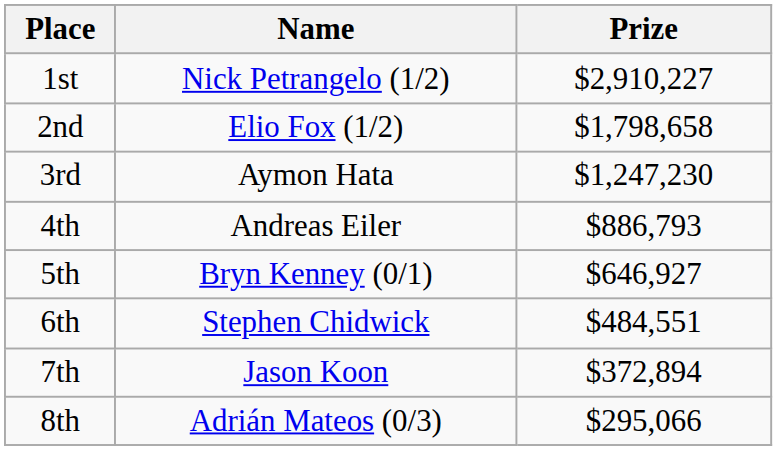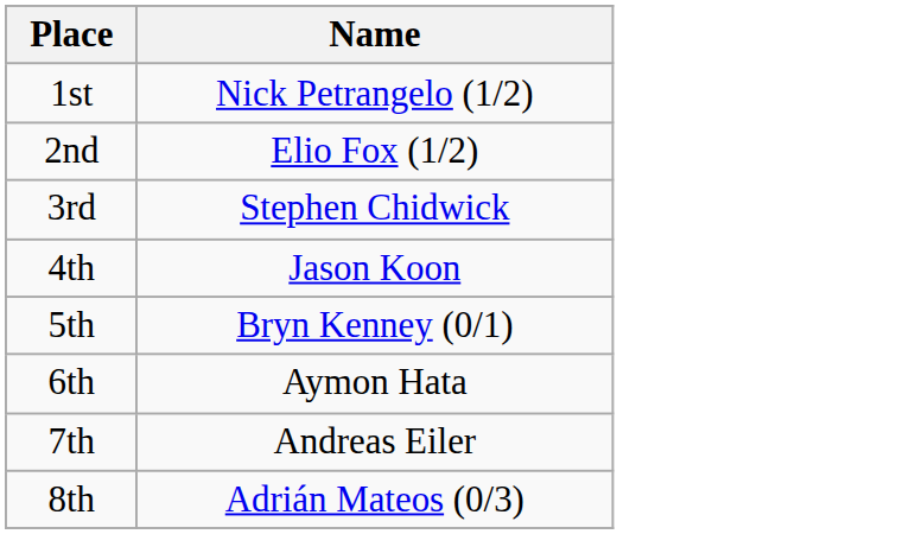- column: Prize | $2,910,227 | $1,798,658 | $1,247,230 | $886,793 | $646,927 | $484,551 | $372,894 | $295,066
3rd | Name: Aymon Hata -> Stephen Chidwick
4th | Name: Andreas Eiler -> Jason Koon
6th | Name: Stephen Chidwick -> Aymon Hata
7th | Name: Jason Koon -> Andreas Eiler
